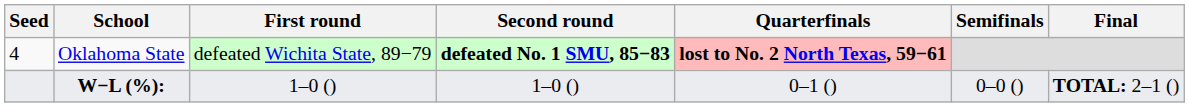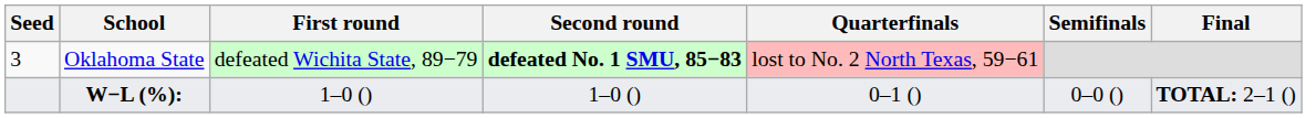Oklahoma State | Seed: 4 -> 3
Oklahoma State | Quarterfinals: bold -> normal
